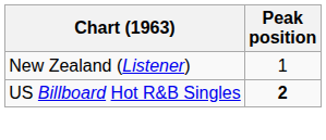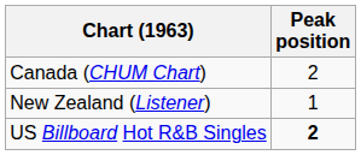+ row: Canada (CHUM Chart) | 2
